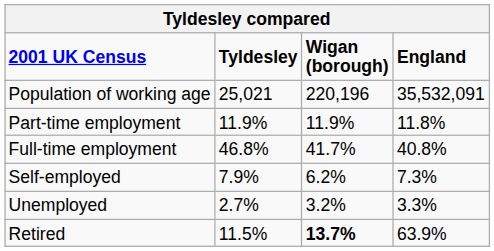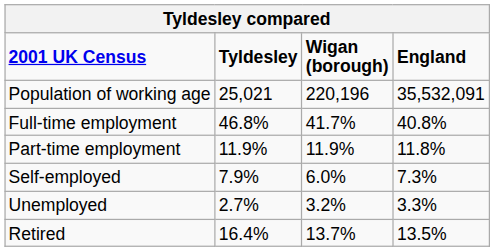rows swapped: Full-time employment <-> Part-time employment
Self-employed | column 3: 6.2% -> 6.0%
Retired | column 2: 11.5% -> 16.4%
Retired | column 3: bold -> normal
Retired | column 4: 63.9% -> 13.5%
